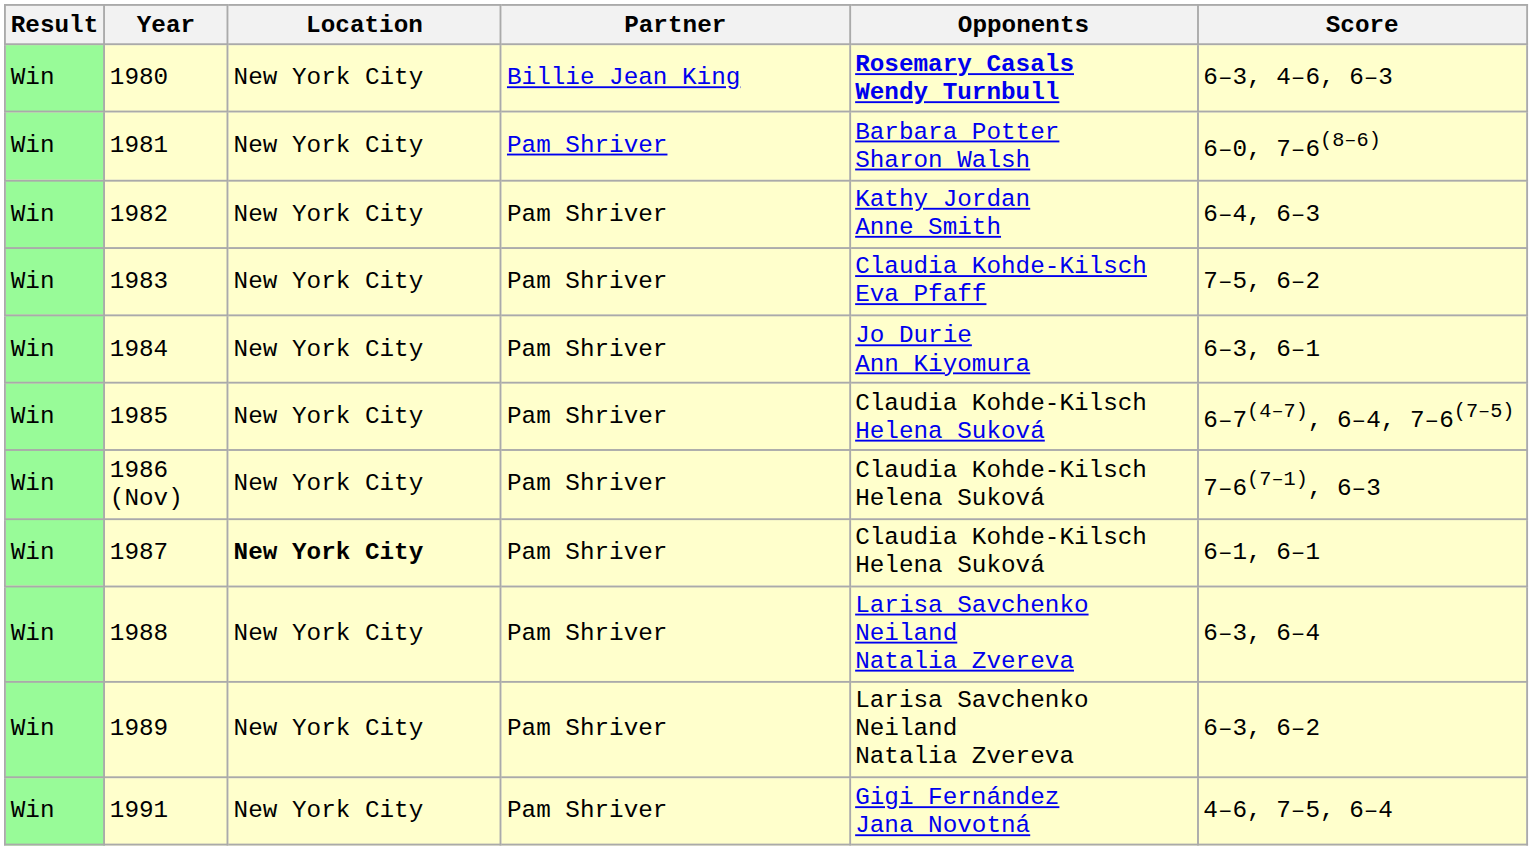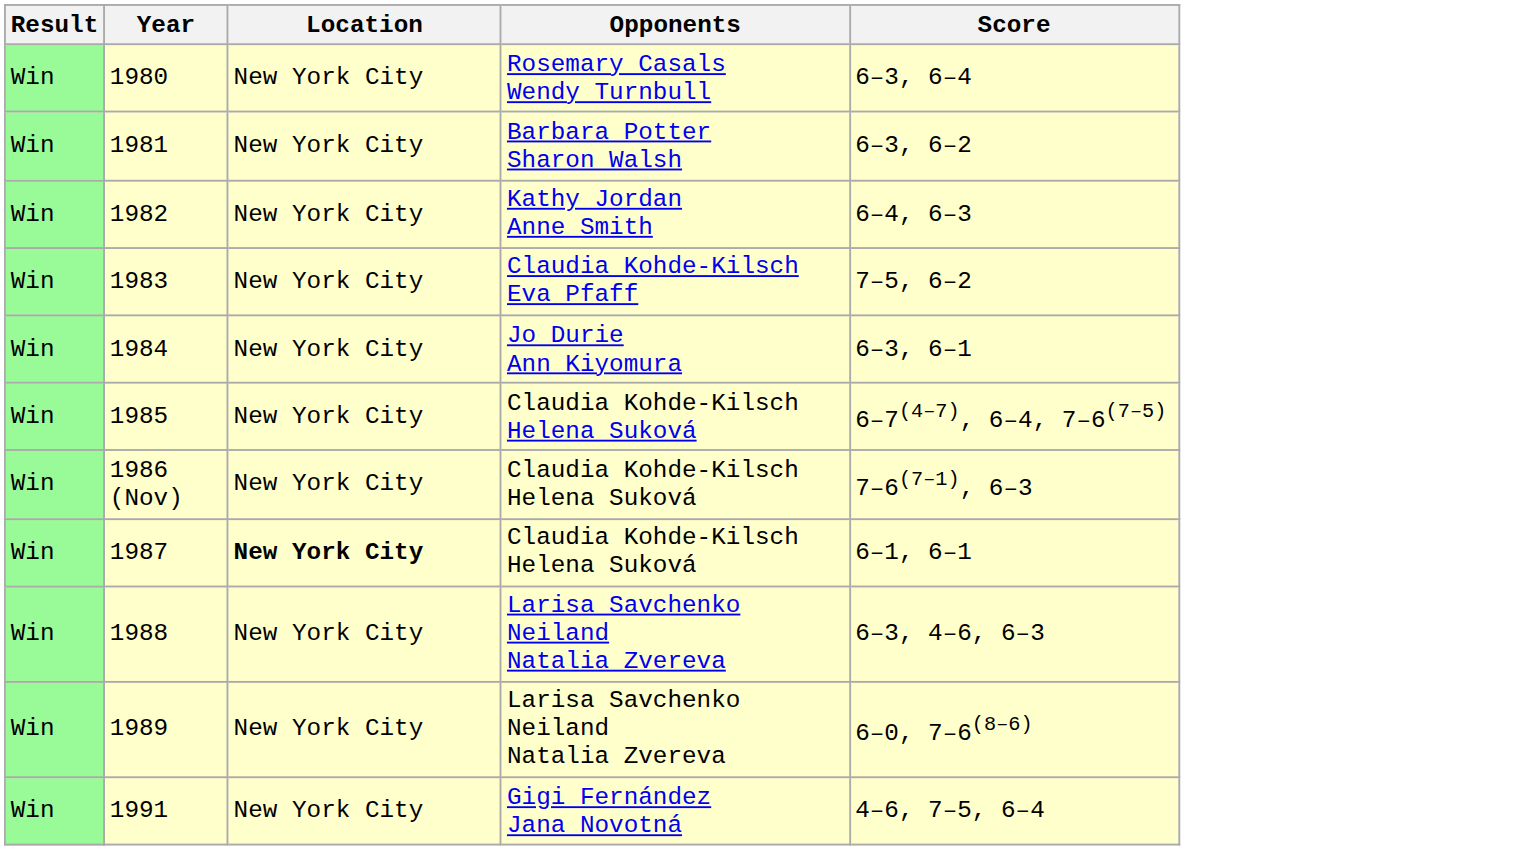- column: Partner | Billie Jean King | Pam Shriver | Pam Shriver | Pam Shriver | Pam Shriver | Pam Shriver | Pam Shriver | Pam Shriver | Pam Shriver | Pam Shriver | Pam Shriver
1980 | Opponents: bold -> normal
1980 | Score: 6–3, 4–6, 6–3 -> 6–3, 6–4
1981 | Score: 6–0, 7–6(8–6) -> 6–3, 6–2
1988 | Score: 6–3, 6–4 -> 6–3, 4–6, 6–3
1989 | Score: 6–3, 6–2 -> 6–0, 7–6(8–6)
